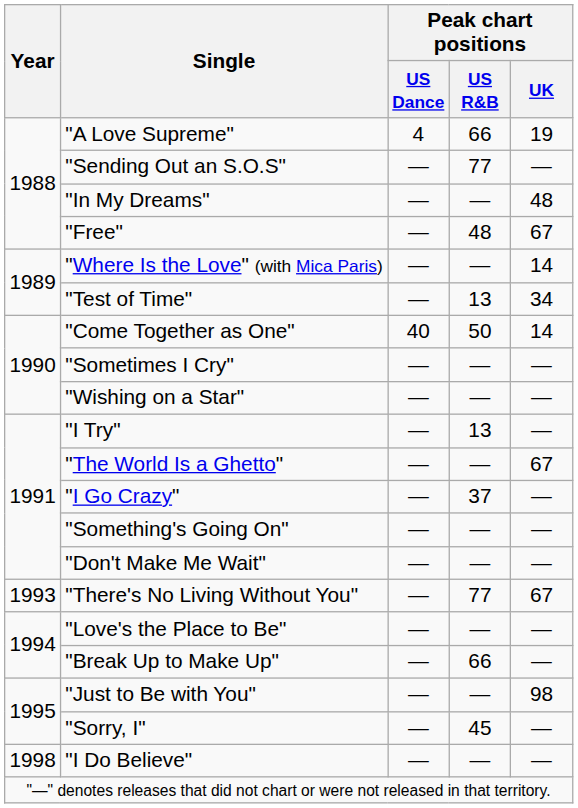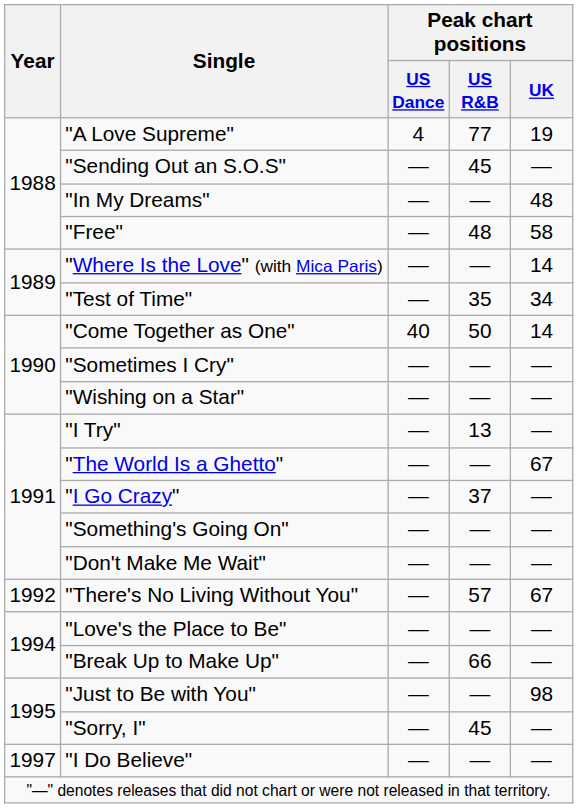"A Love Supreme" | Peak chart positions / US R&B: 66 -> 77
"Sending Out an S.O.S" | Peak chart positions / US R&B: 77 -> 45
"Free" | Peak chart positions / UK: 67 -> 58
"Test of Time" | Peak chart positions / US R&B: 13 -> 35
"There's No Living Without You" | Year: 1993 -> 1992
"There's No Living Without You" | Peak chart positions / US R&B: 77 -> 57
"I Do Believe" | Year: 1998 -> 1997
